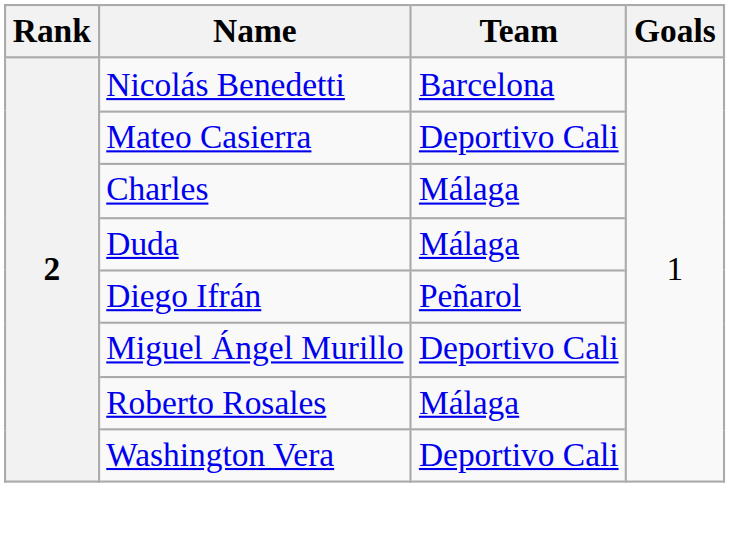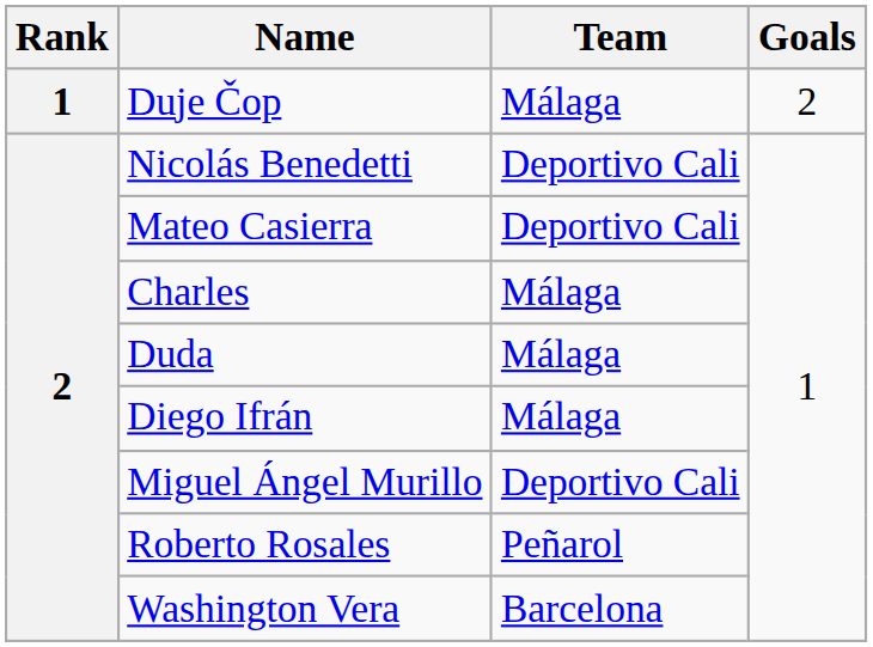+ row: 1 | Duje Čop | Málaga | 2
Nicolás Benedetti | Team: Barcelona -> Deportivo Cali
Diego Ifrán | Team: Peñarol -> Málaga
Roberto Rosales | Team: Málaga -> Peñarol
Washington Vera | Team: Deportivo Cali -> Barcelona
